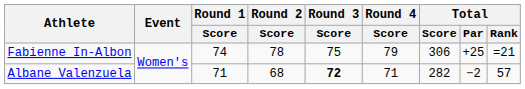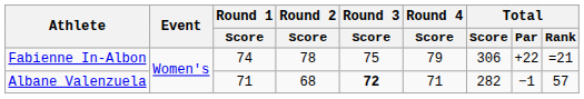Fabienne In-Albon | Total / Par: +25 -> +22
Albane Valenzuela | Total / Par: −2 -> −1
